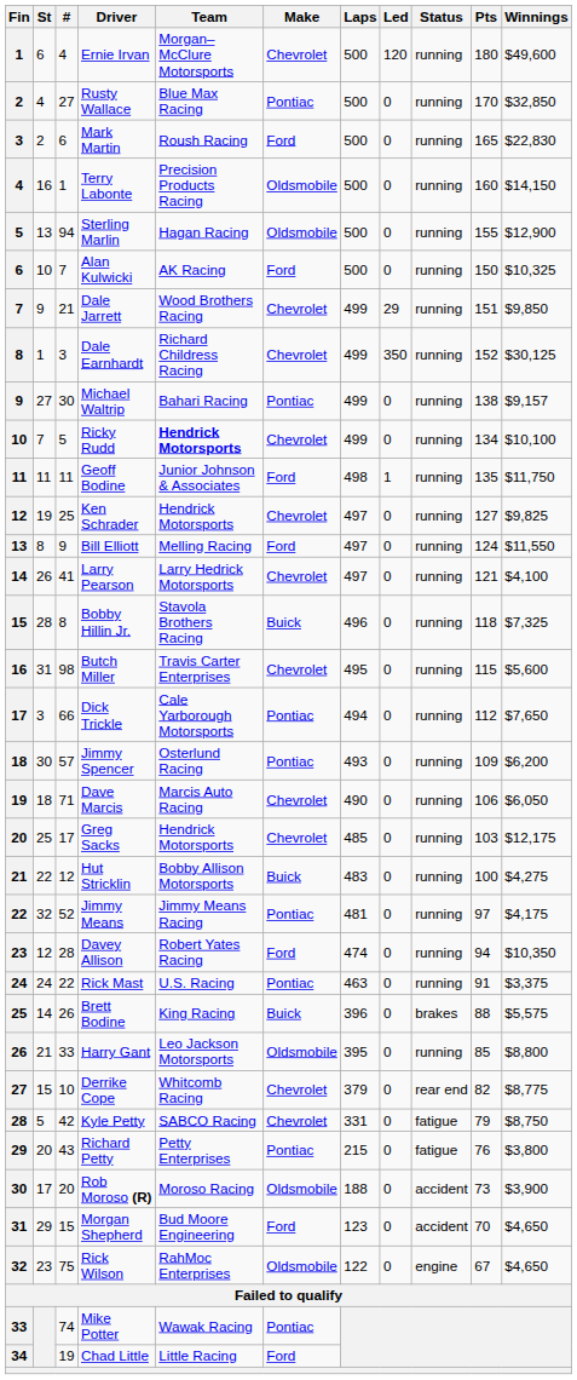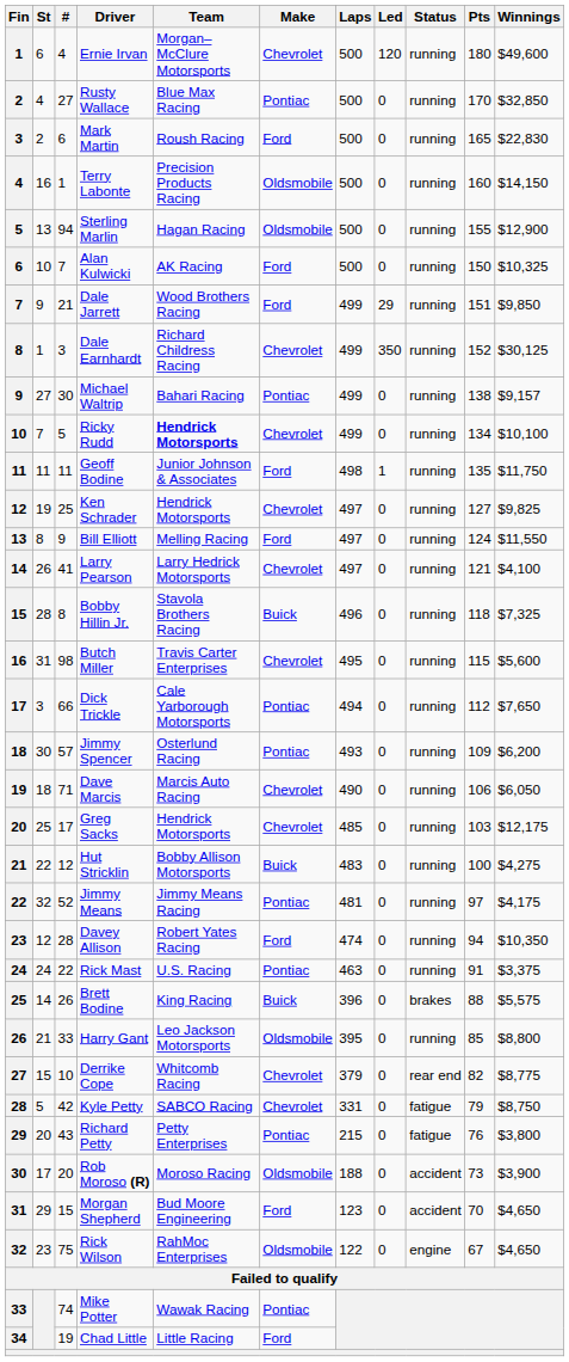Dale Jarrett | Make: Chevrolet -> Ford
